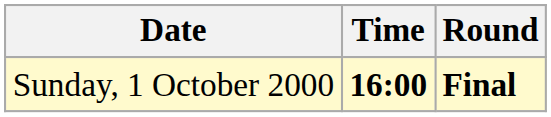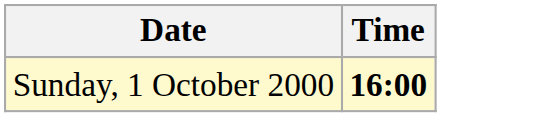- column: Round | Final
